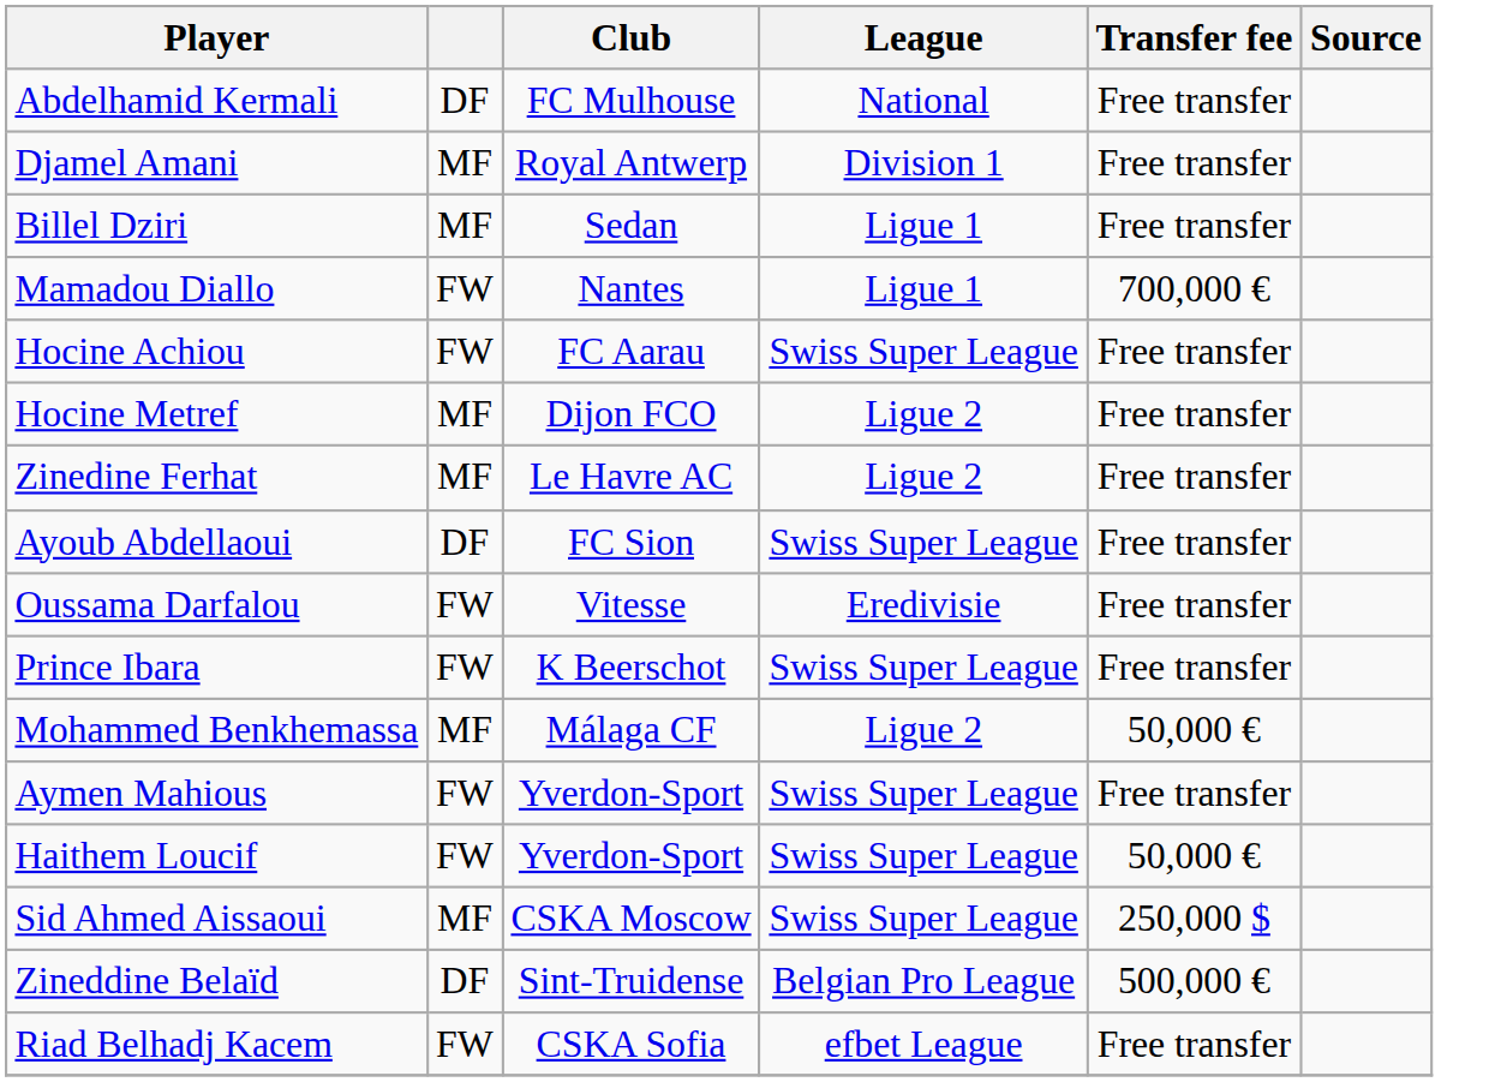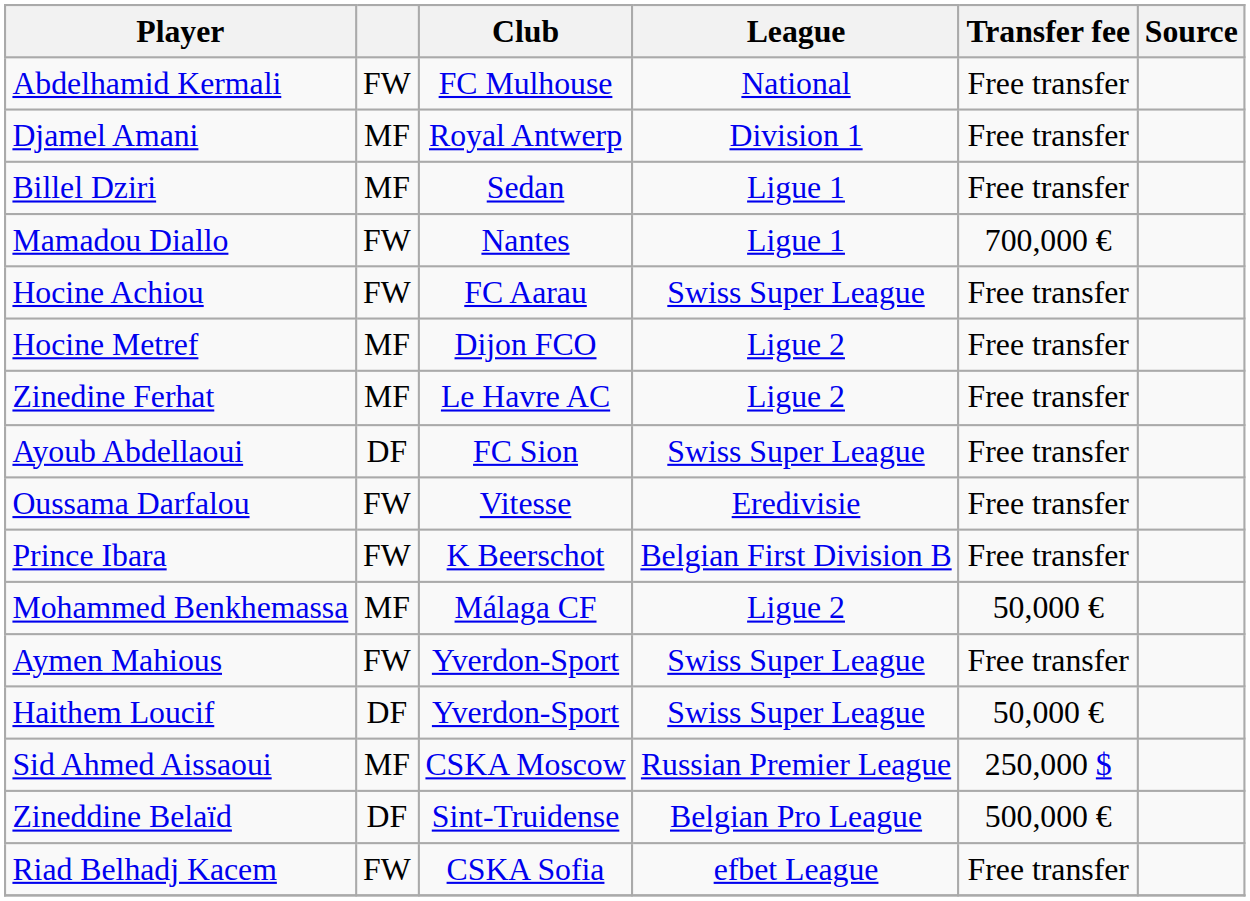Abdelhamid Kermali | column 2: DF -> FW
Prince Ibara | League: Swiss Super League -> Belgian First Division B
Haithem Loucif | column 2: FW -> DF
Sid Ahmed Aissaoui | League: Swiss Super League -> Russian Premier League
